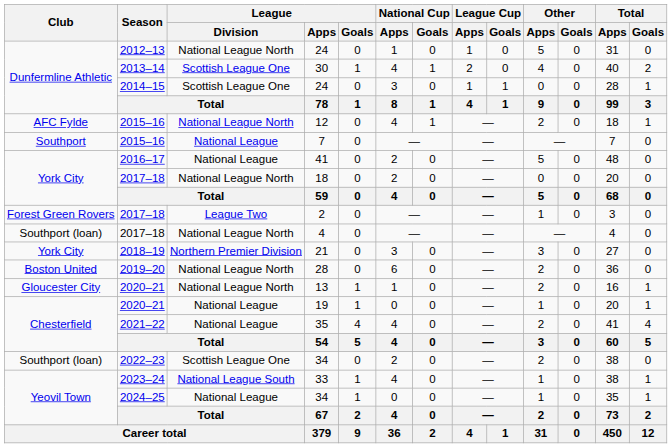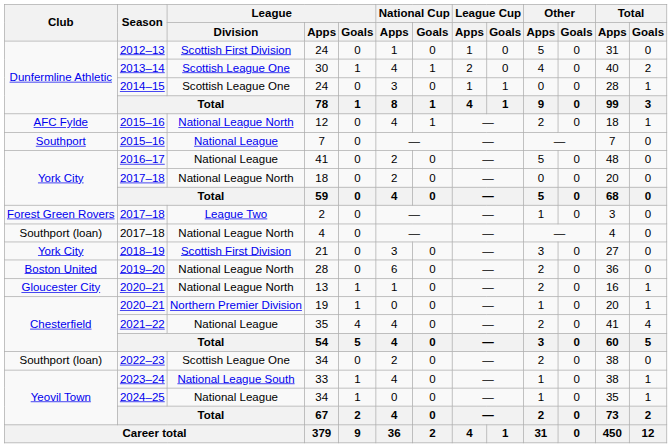2012–13 / 24 | League / Division: National League North -> Scottish First Division
21 | League / Division: Northern Premier Division -> Scottish First Division
19 | League / Division: National League -> Northern Premier Division
